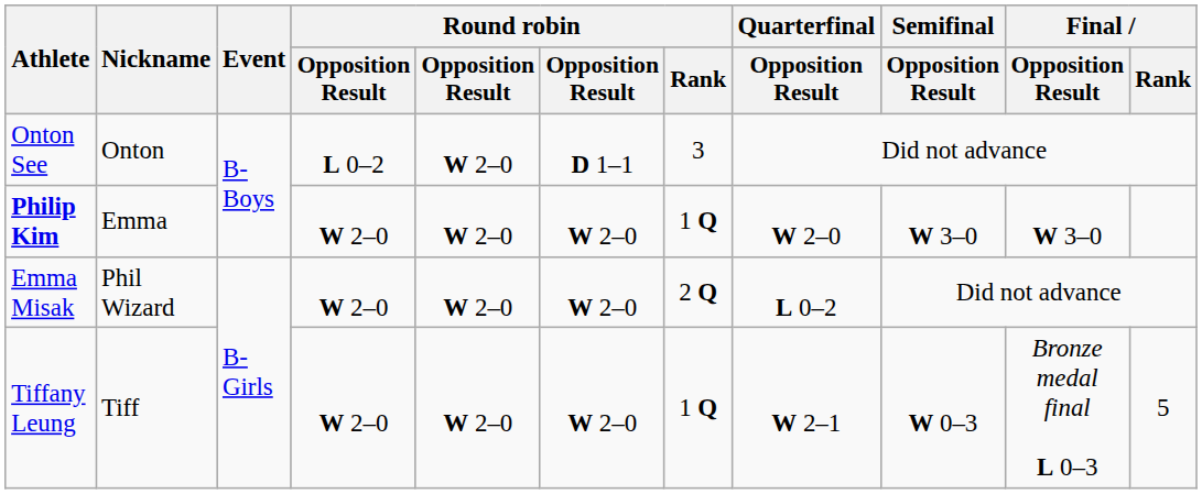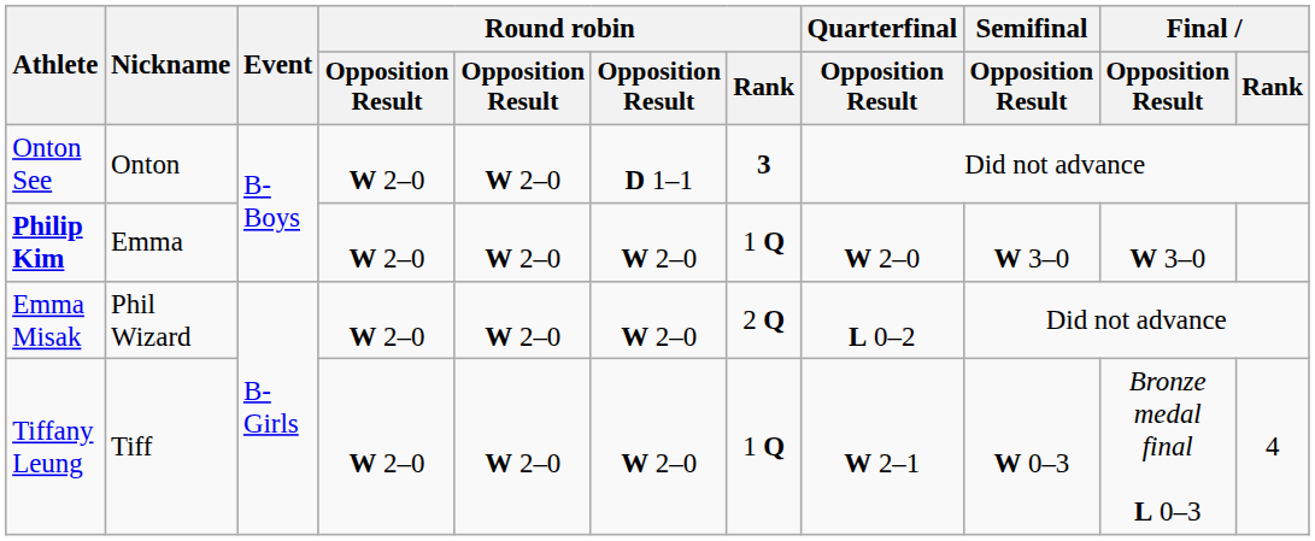Onton See | column 4: L 0–2 -> W 2–0
Onton See | Round robin / Rank: normal -> bold
Tiffany Leung | Final / Rank: 5 -> 4
